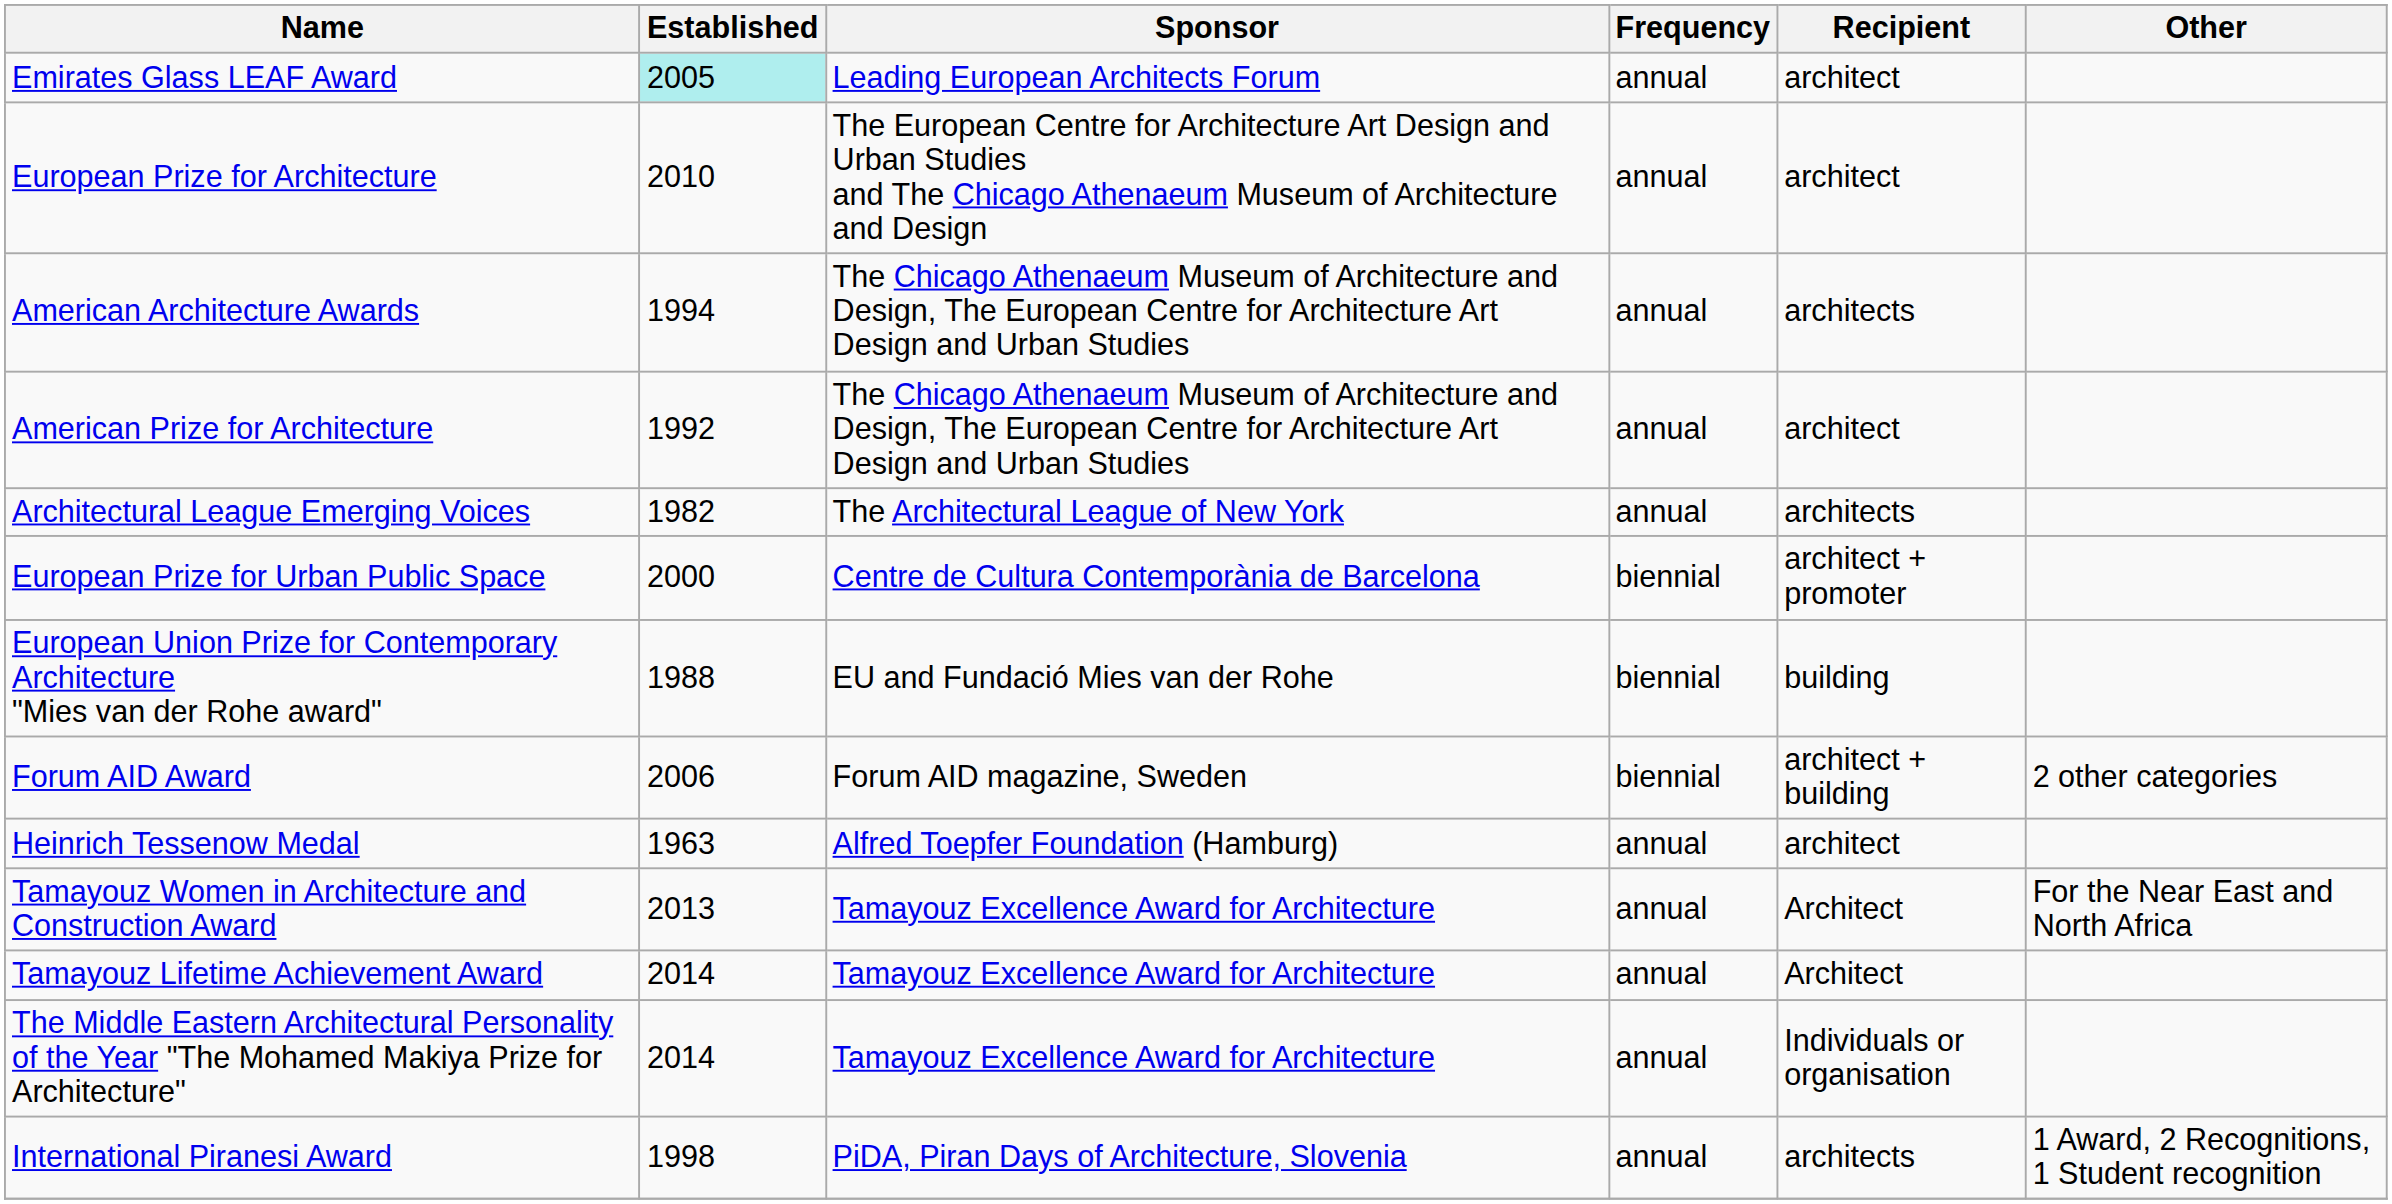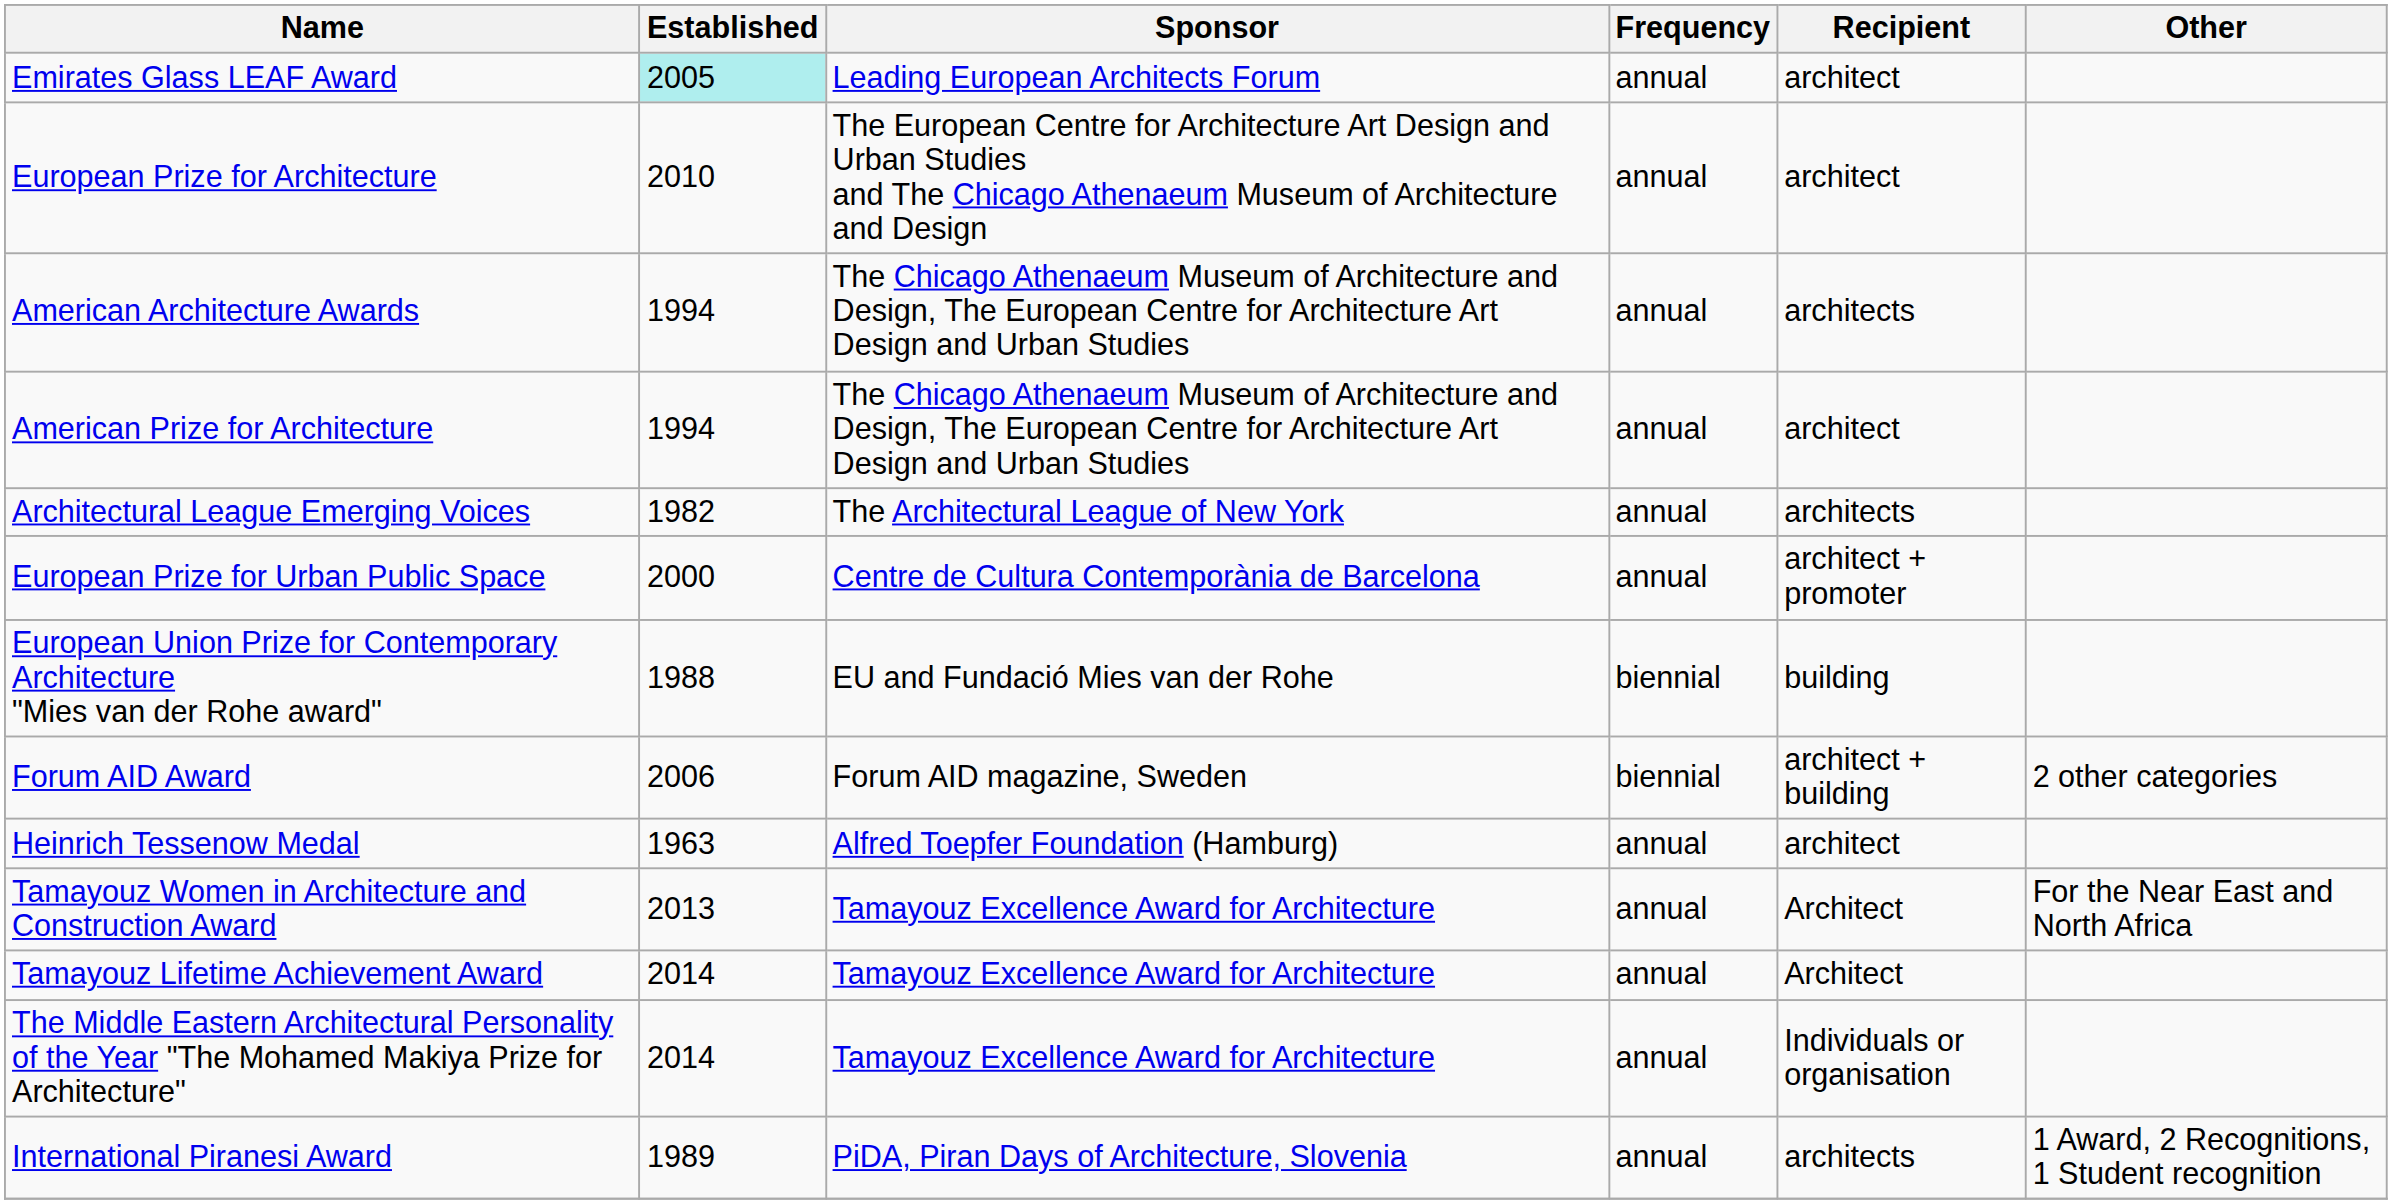American Prize for Architecture | Established: 1992 -> 1994
European Prize for Urban Public Space | Frequency: biennial -> annual
International Piranesi Award | Established: 1998 -> 1989
